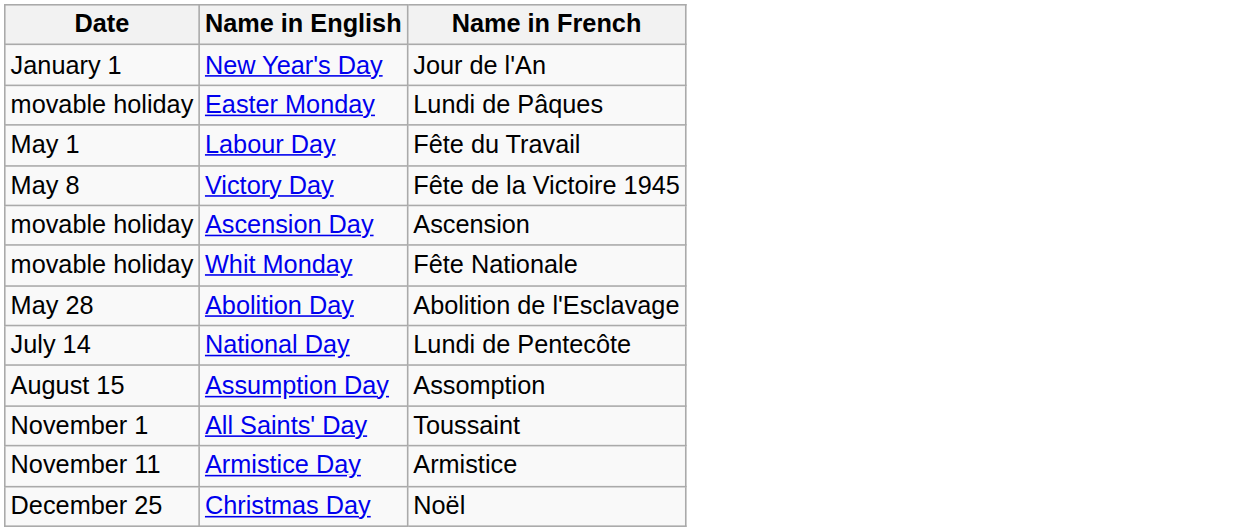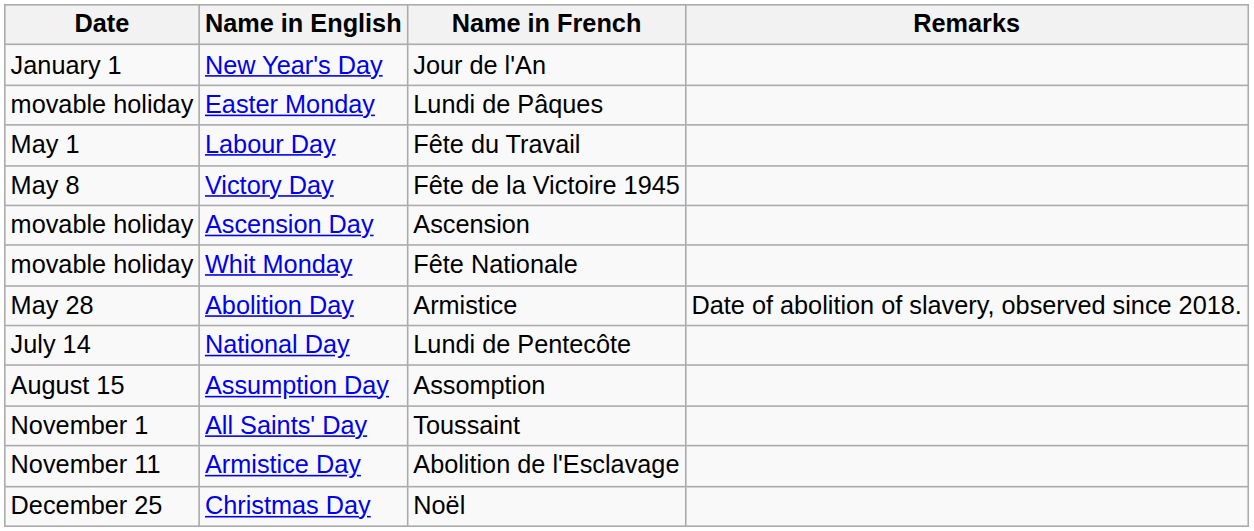+ column: Remarks | Date of abolition of slavery, observed since 2018.
Abolition Day | Name in French: Abolition de l'Esclavage -> Armistice
Armistice Day | Name in French: Armistice -> Abolition de l'Esclavage
